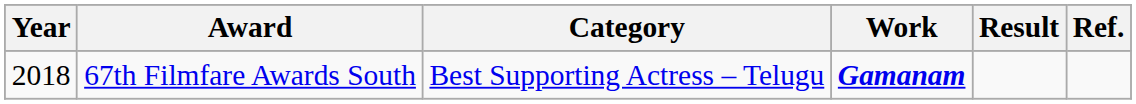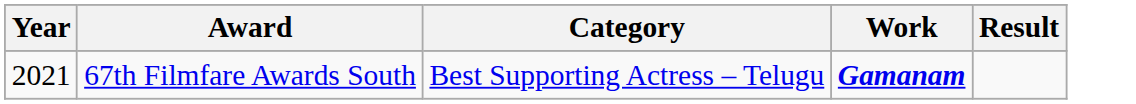- column: Ref.
67th Filmfare Awards South | Year: 2018 -> 2021
